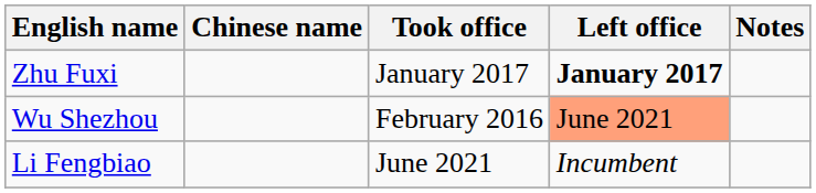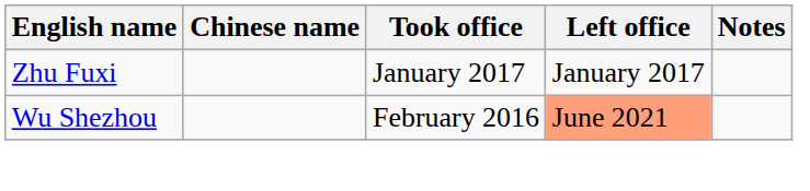Zhu Fuxi | Left office: bold -> normal
- row: Li Fengbiao | June 2021 | Incumbent
